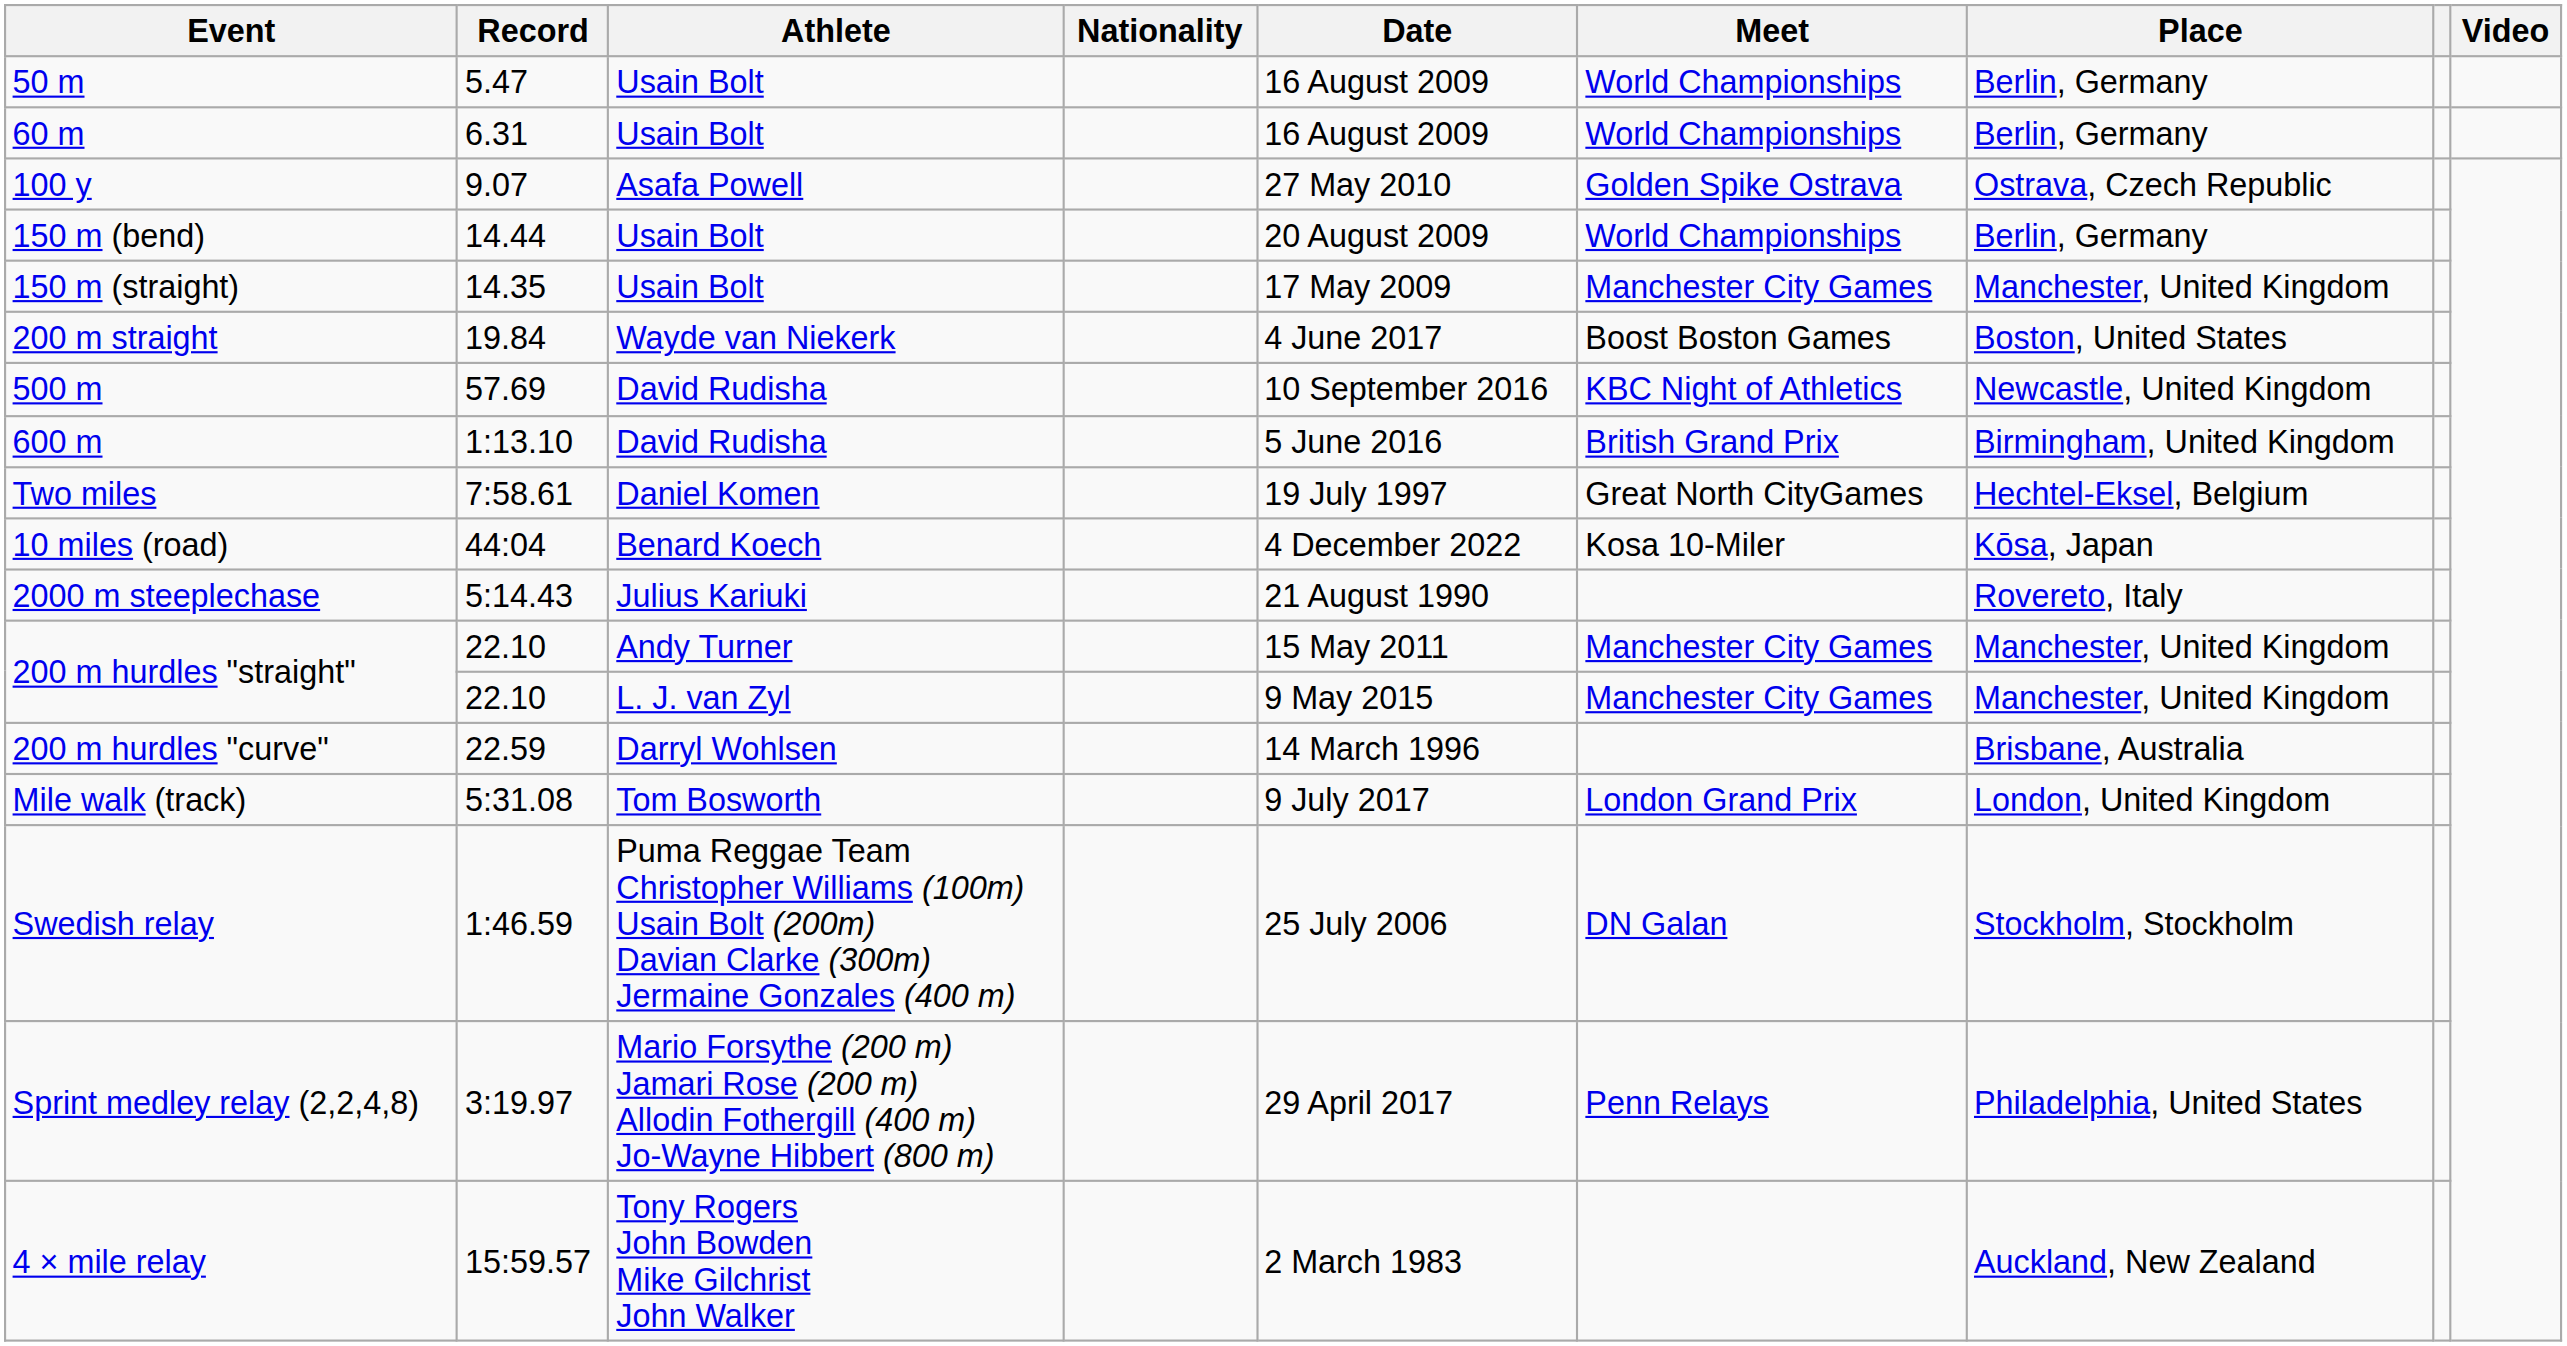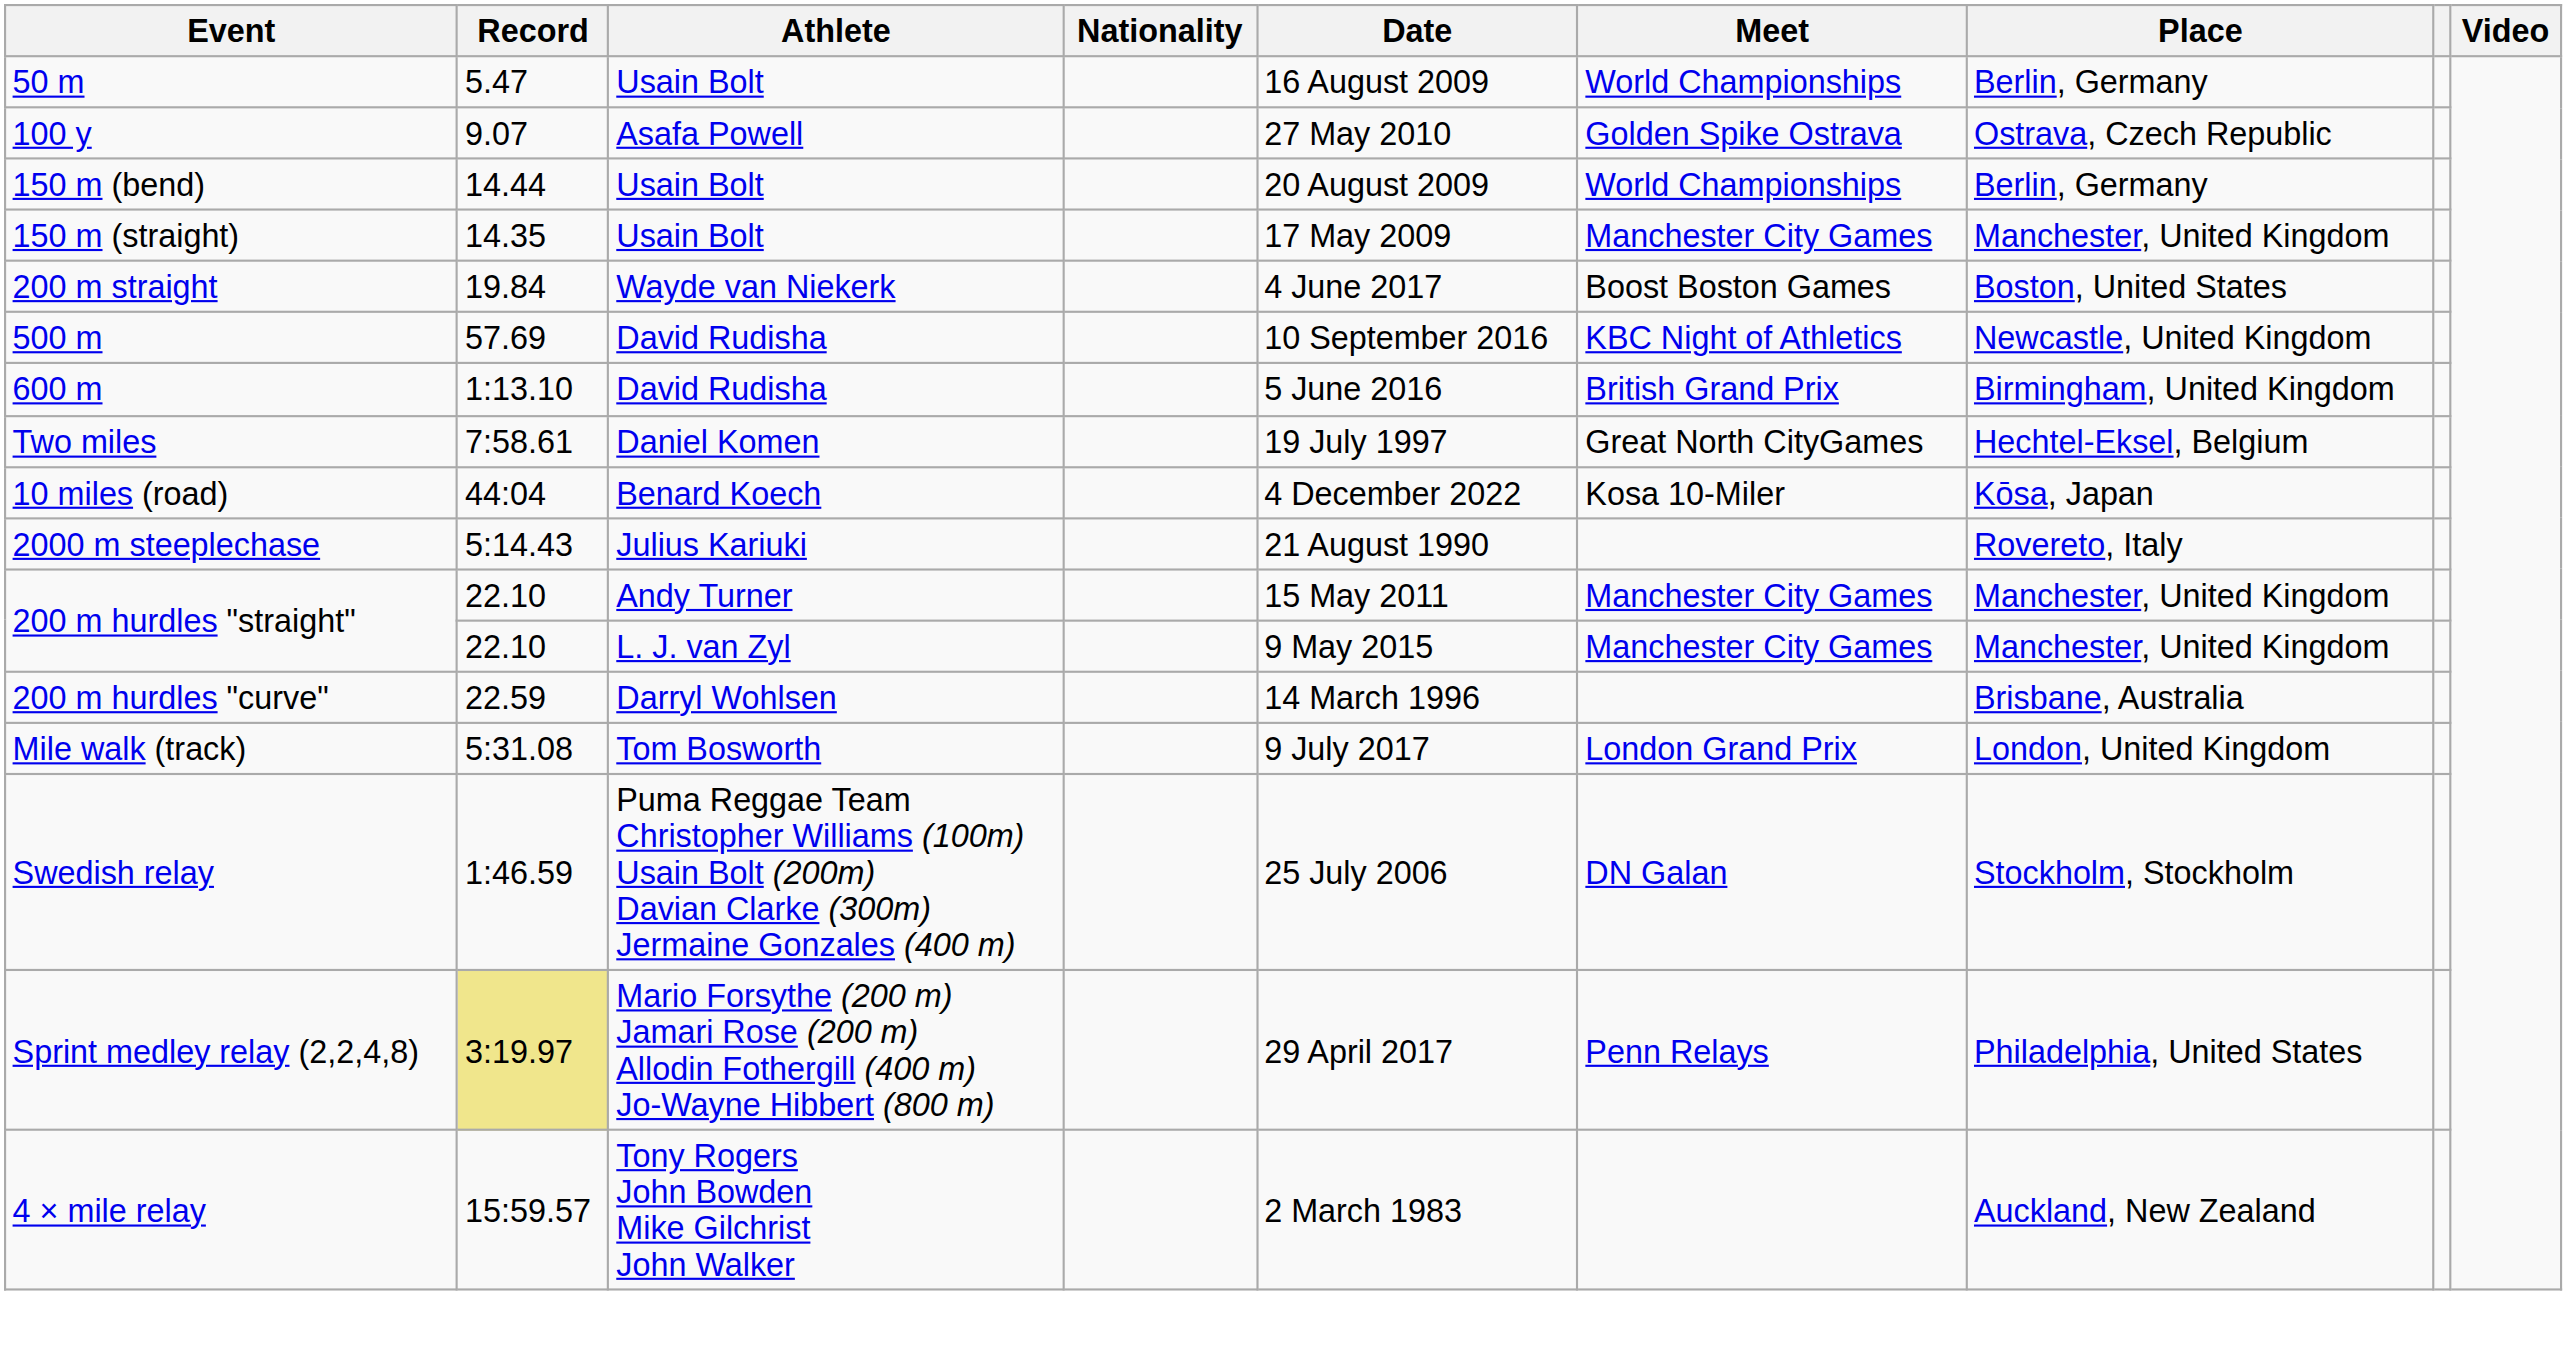- row: 60 m | 6.31 | Usain Bolt | 16 August 2009 | World Championships | Berlin, Germany
Sprint medley relay (2,2,4,8) | Record: no background -> khaki background
